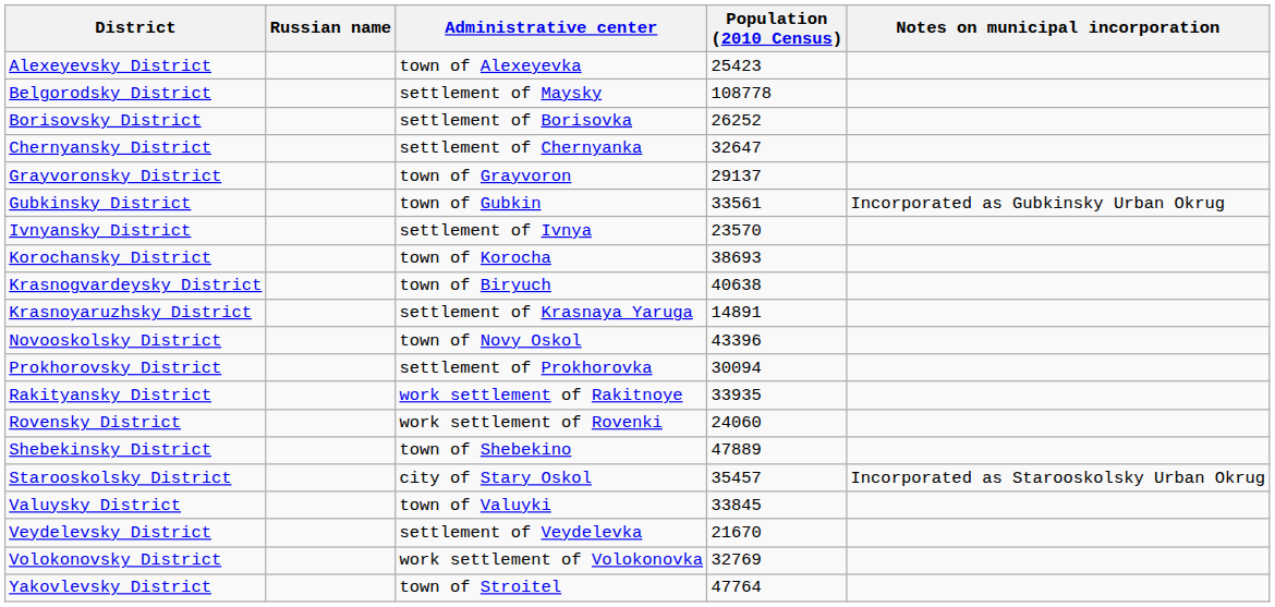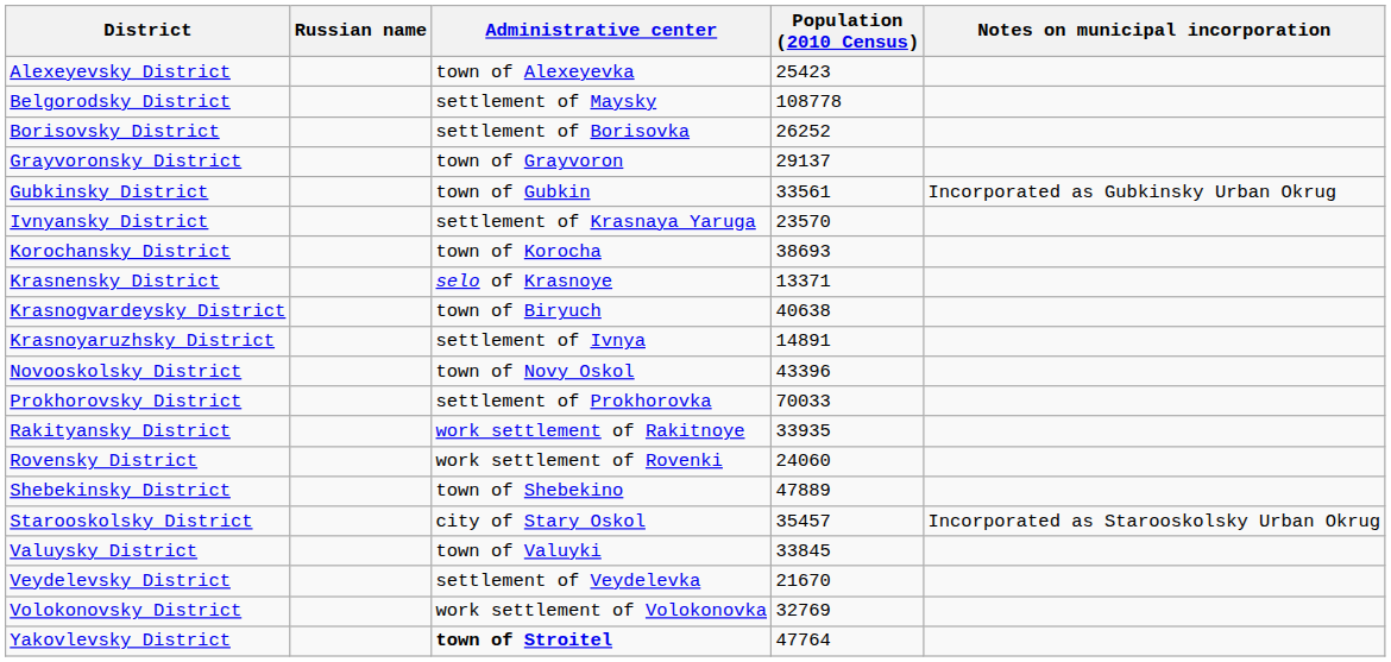- row: Chernyansky District | settlement of Chernyanka | 32647
Ivnyansky District | Administrative center: settlement of Ivnya -> settlement of Krasnaya Yaruga
+ row: Krasnensky District | selo of Krasnoye | 13371
Krasnoyaruzhsky District | Administrative center: settlement of Krasnaya Yaruga -> settlement of Ivnya
Prokhorovsky District | Population (2010 Census): 30094 -> 70033
Yakovlevsky District | Administrative center: normal -> bold
